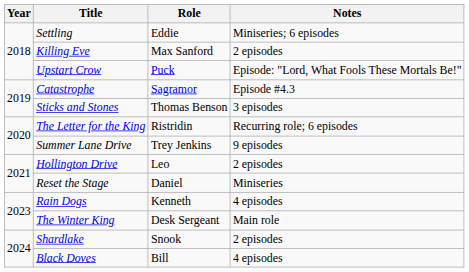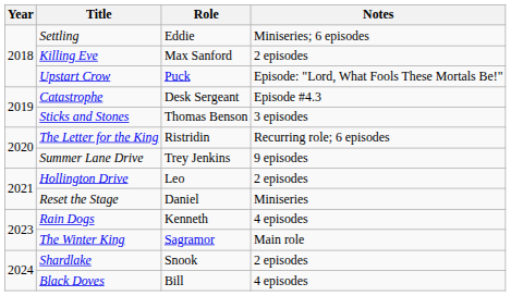Catastrophe | Role: Sagramor -> Desk Sergeant
The Winter King | Role: Desk Sergeant -> Sagramor
